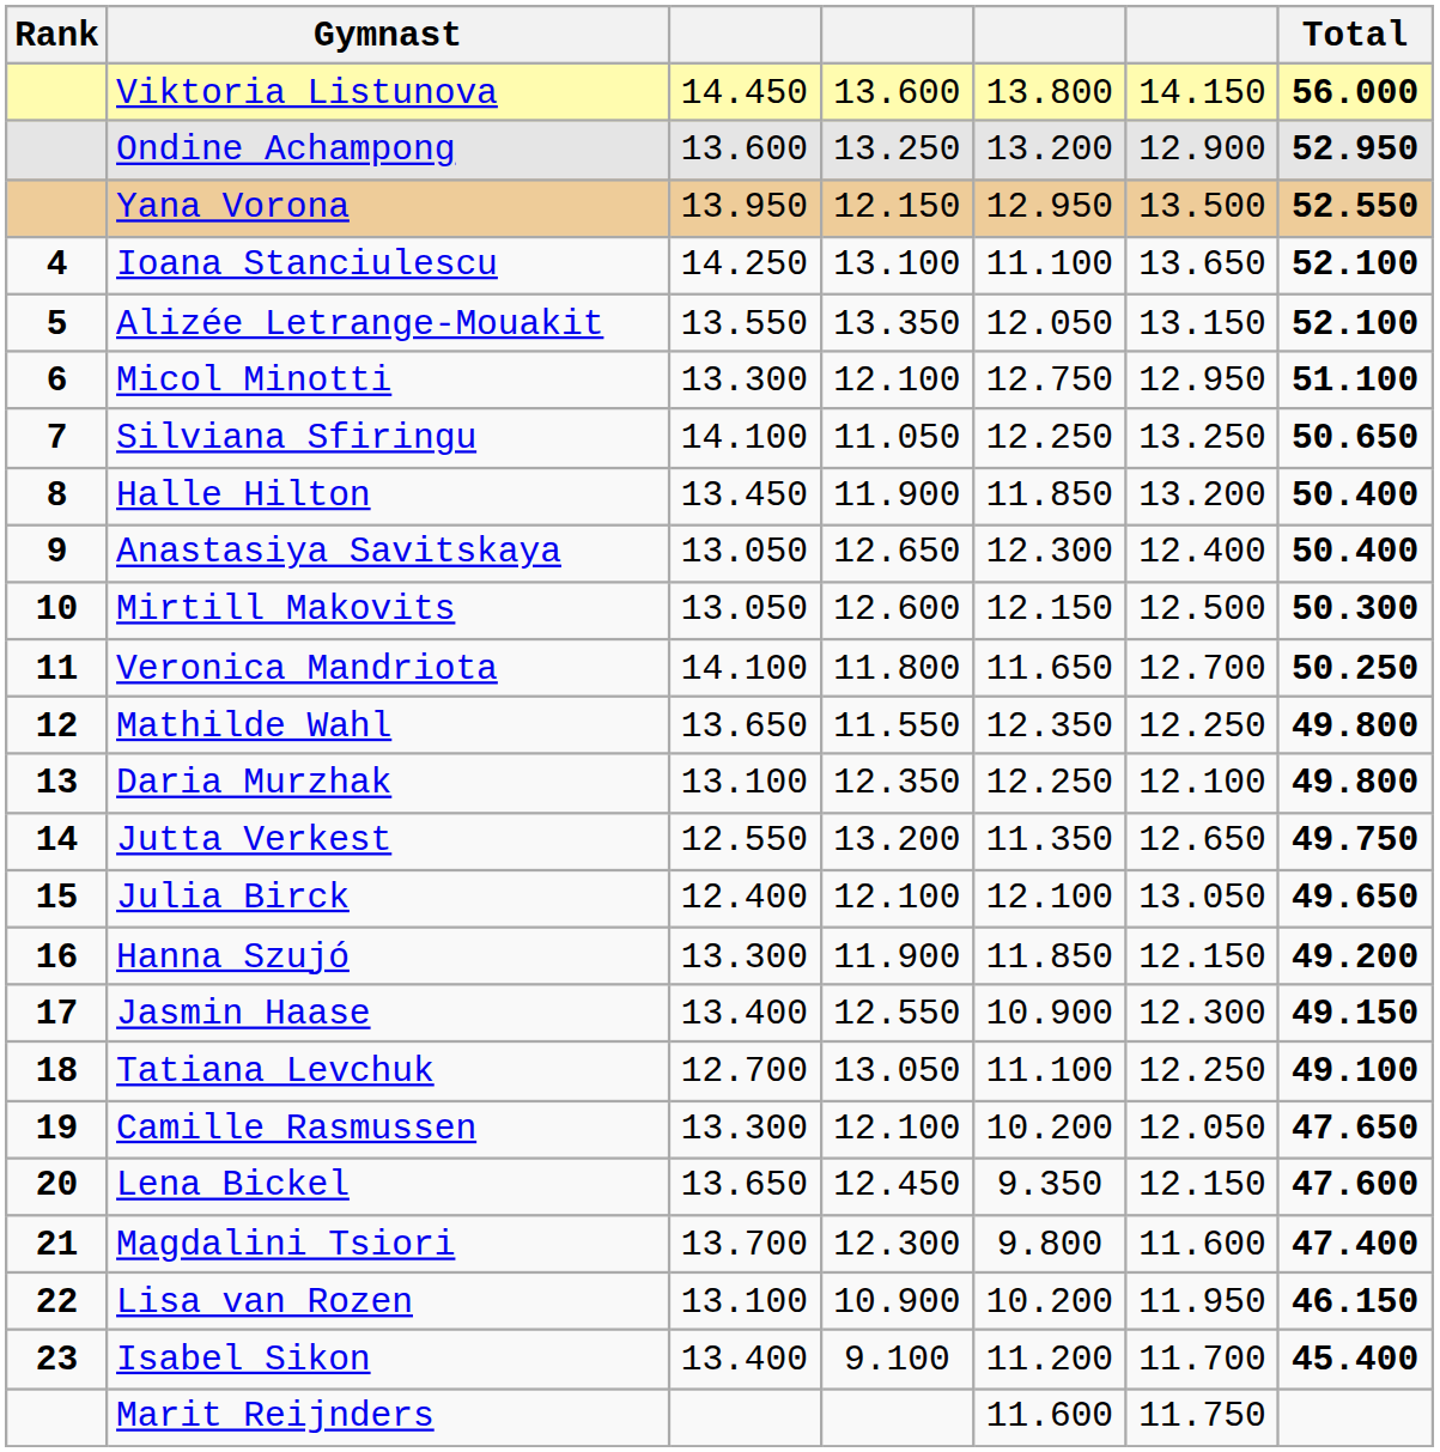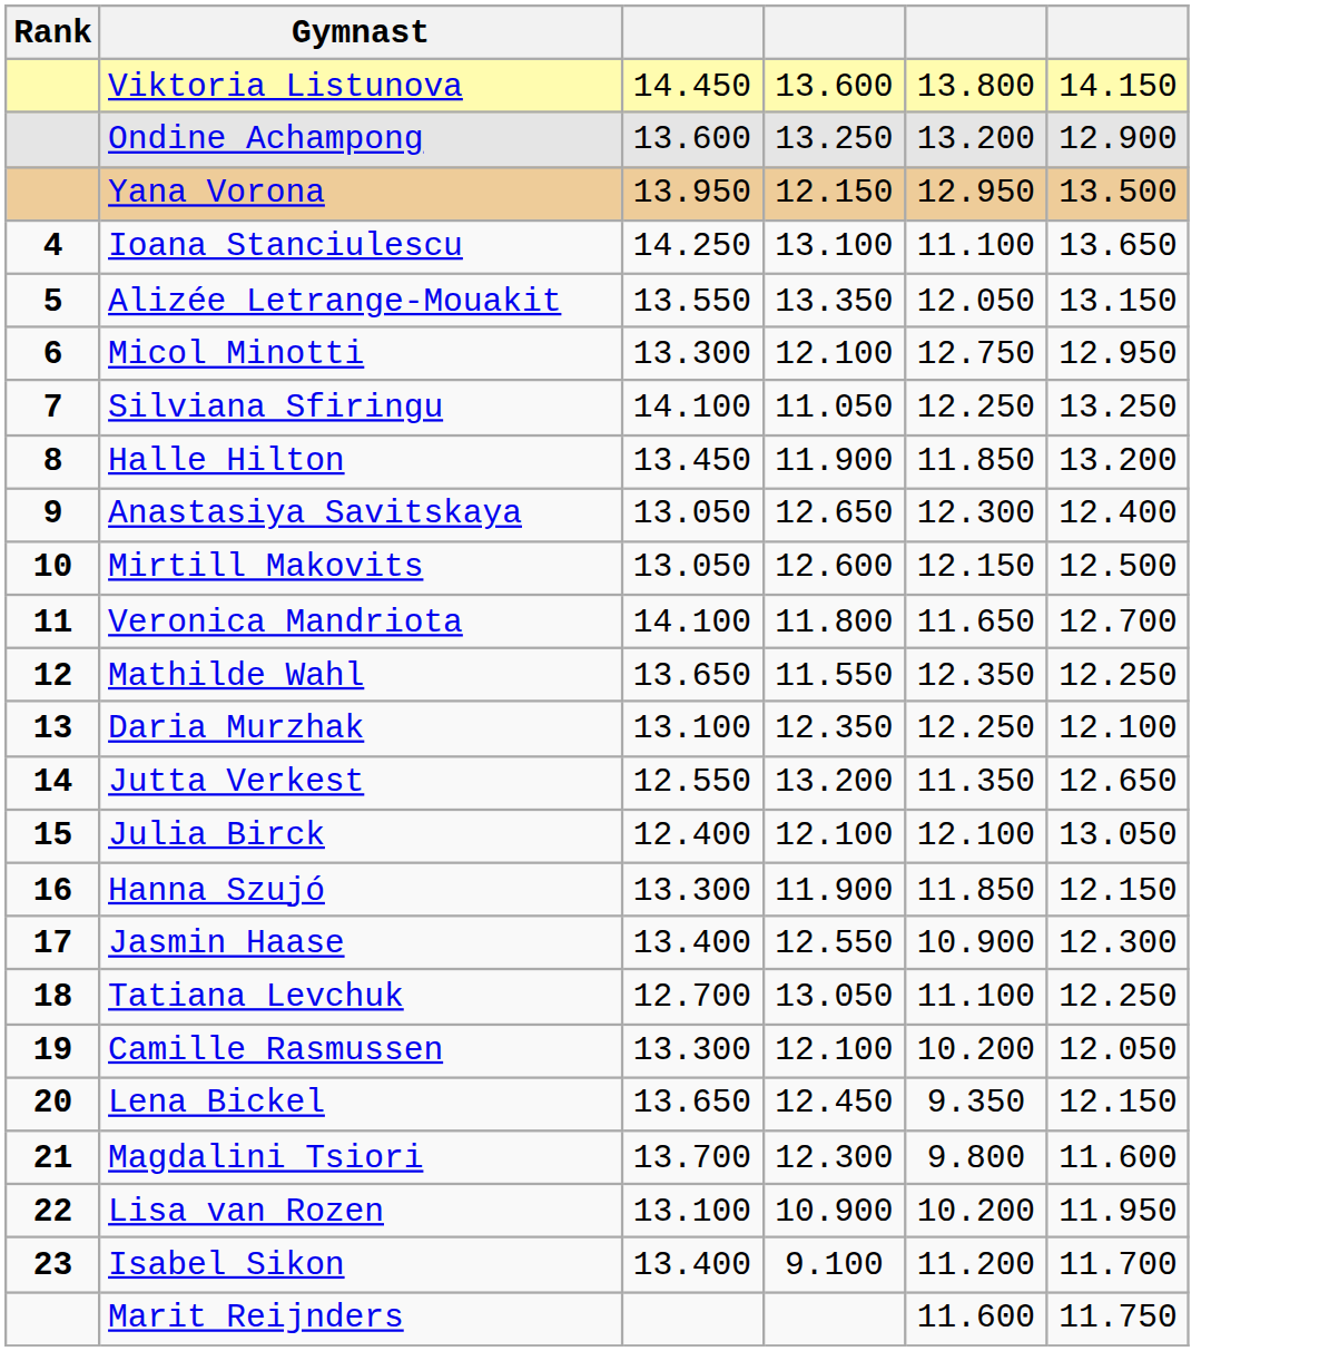- column: Total | 56.000 | 52.950 | 52.550 | 52.100 | 52.100 | 51.100 | 50.650 | 50.400 | 50.400 | 50.300 | 50.250 | 49.800 | 49.800 | 49.750 | 49.650 | 49.200 | 49.150 | 49.100 | 47.650 | 47.600 | 47.400 | 46.150 | 45.400
